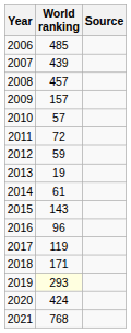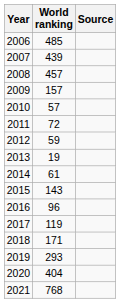2019 | World ranking: lightyellow background -> no background
2020 | World ranking: 424 -> 404
